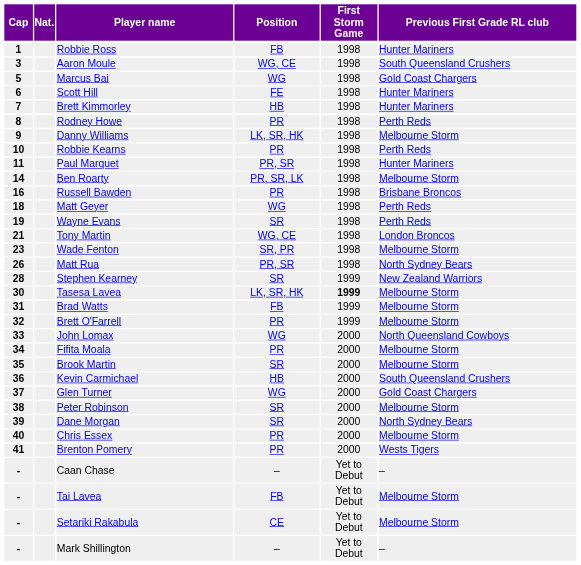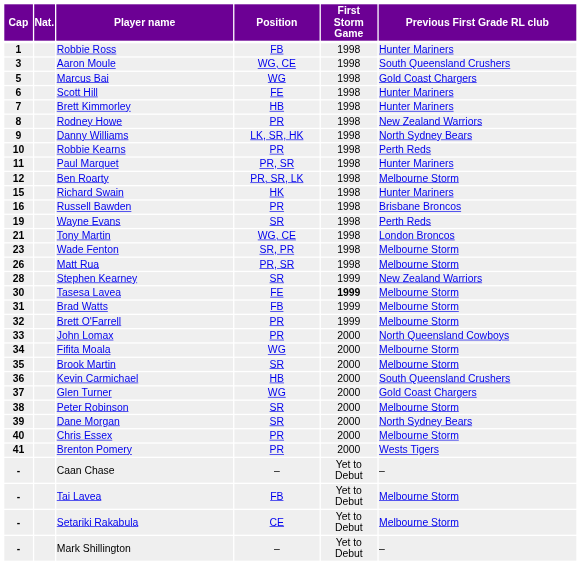Rodney Howe | Previous First Grade RL club: Perth Reds -> New Zealand Warriors
Danny Williams | Previous First Grade RL club: Melbourne Storm -> North Sydney Bears
Ben Roarty | Cap: 14 -> 12
+ row: 15 | Richard Swain | HK | 1998 | Hunter Mariners
- row: 18 | Matt Geyer | WG | 1998 | Perth Reds
Matt Rua | Previous First Grade RL club: North Sydney Bears -> Melbourne Storm
Tasesa Lavea | Position: LK, SR, HK -> FE
John Lomax | Position: WG -> PR
Fifita Moala | Position: PR -> WG
